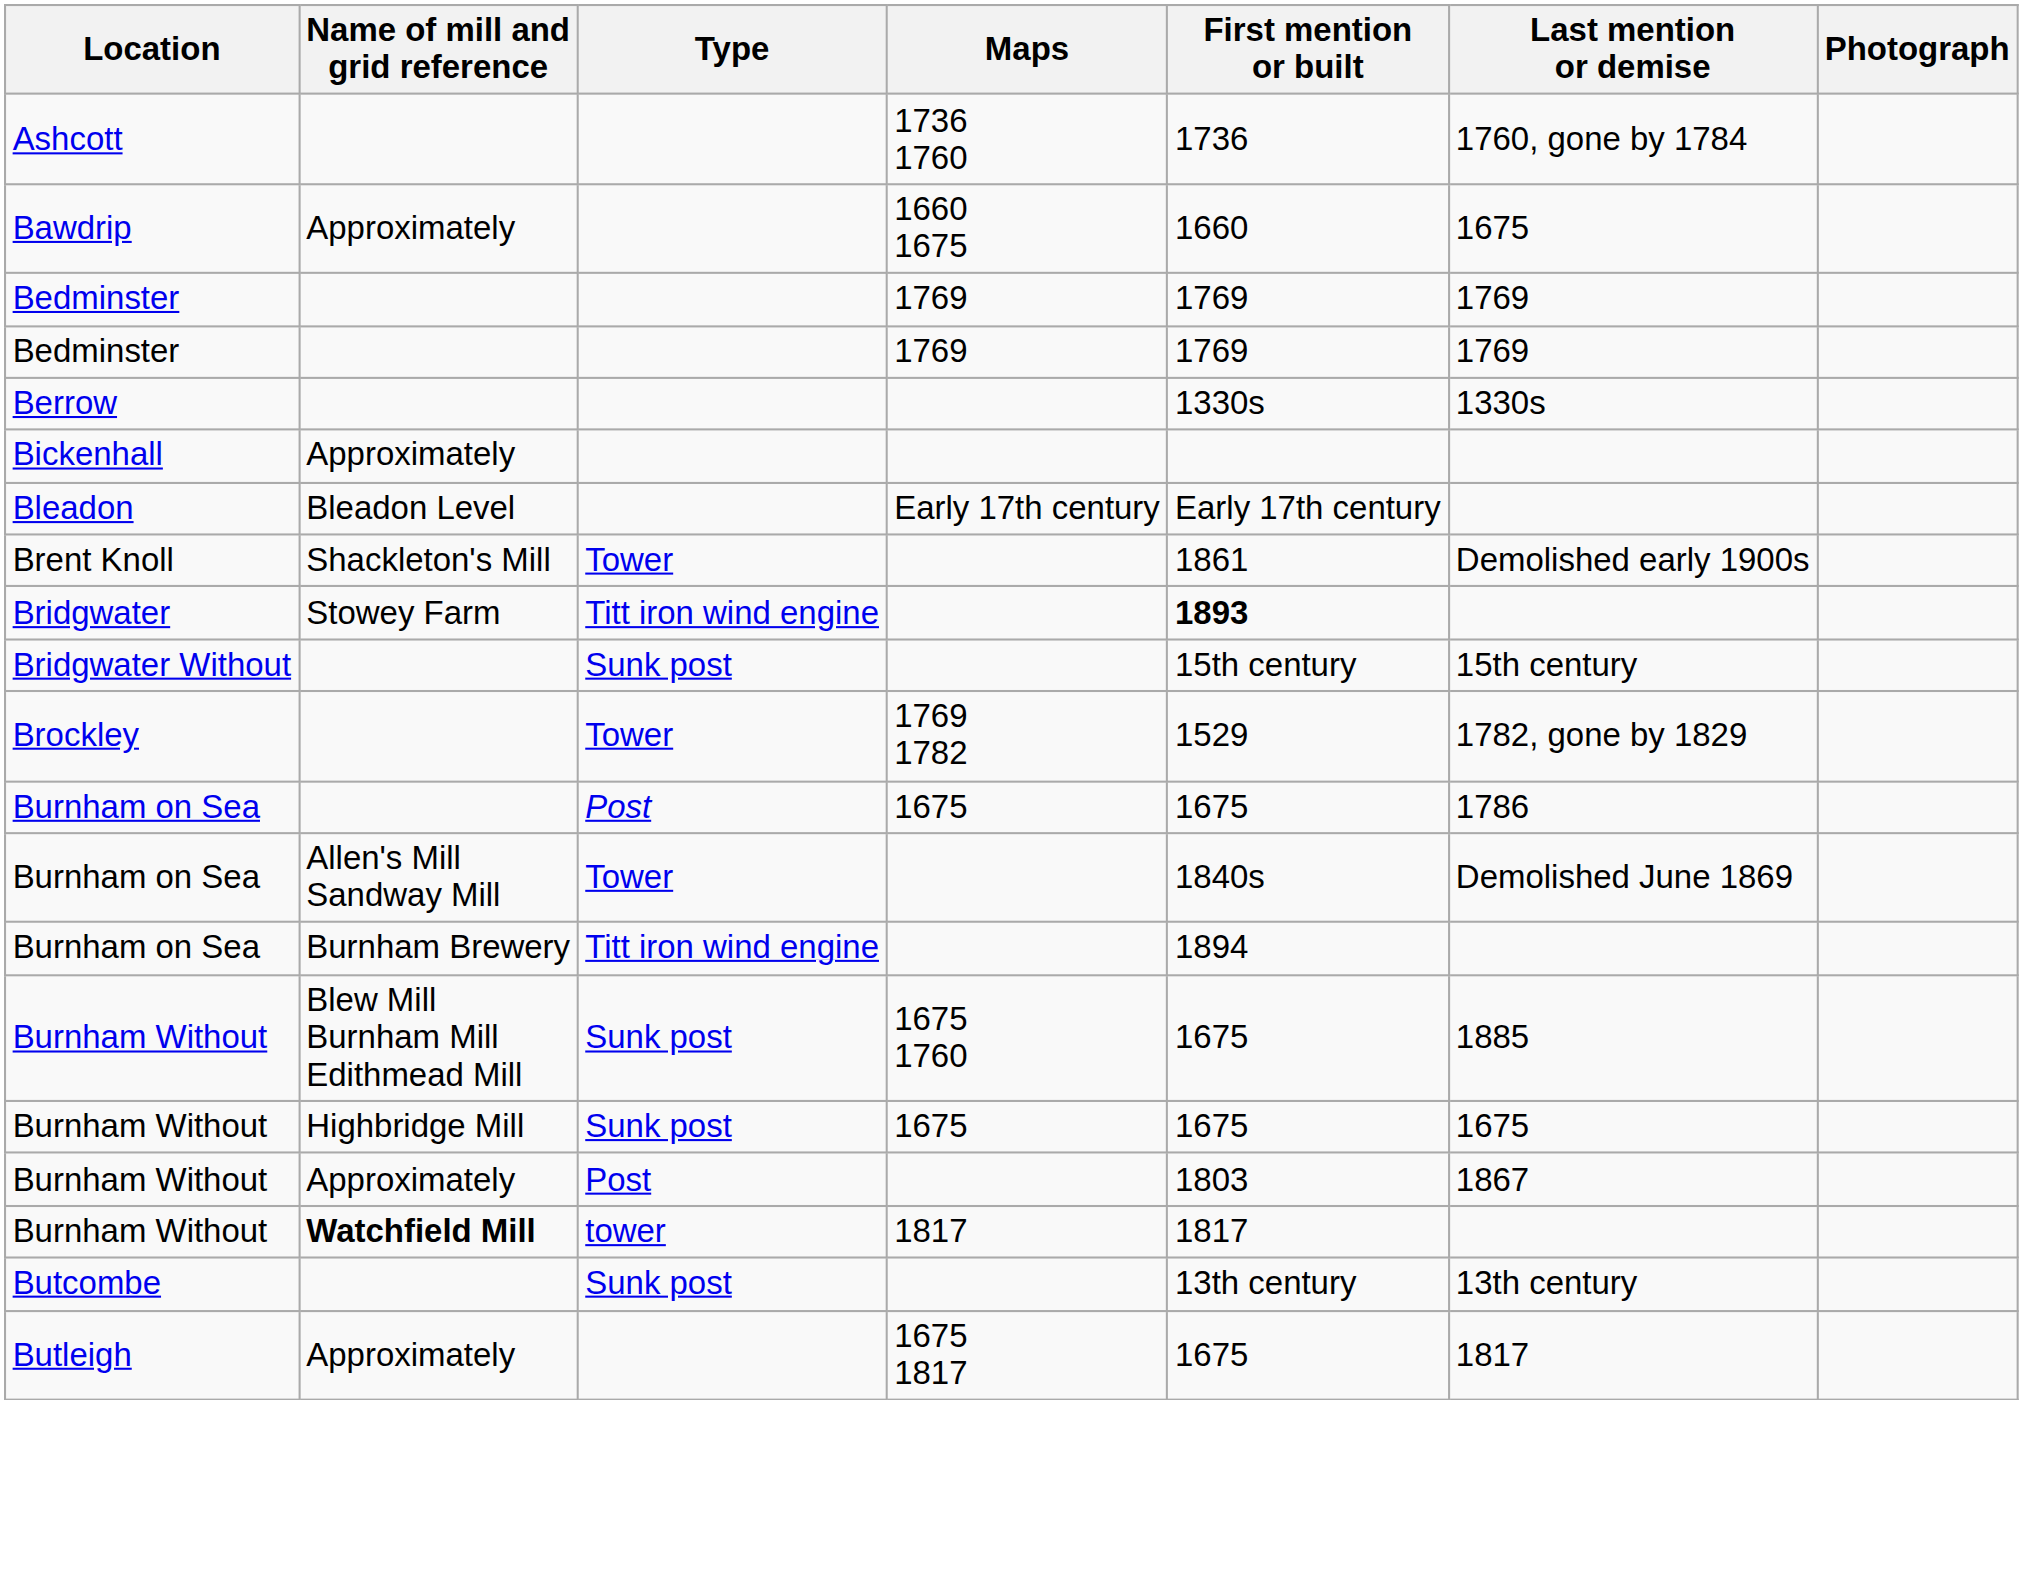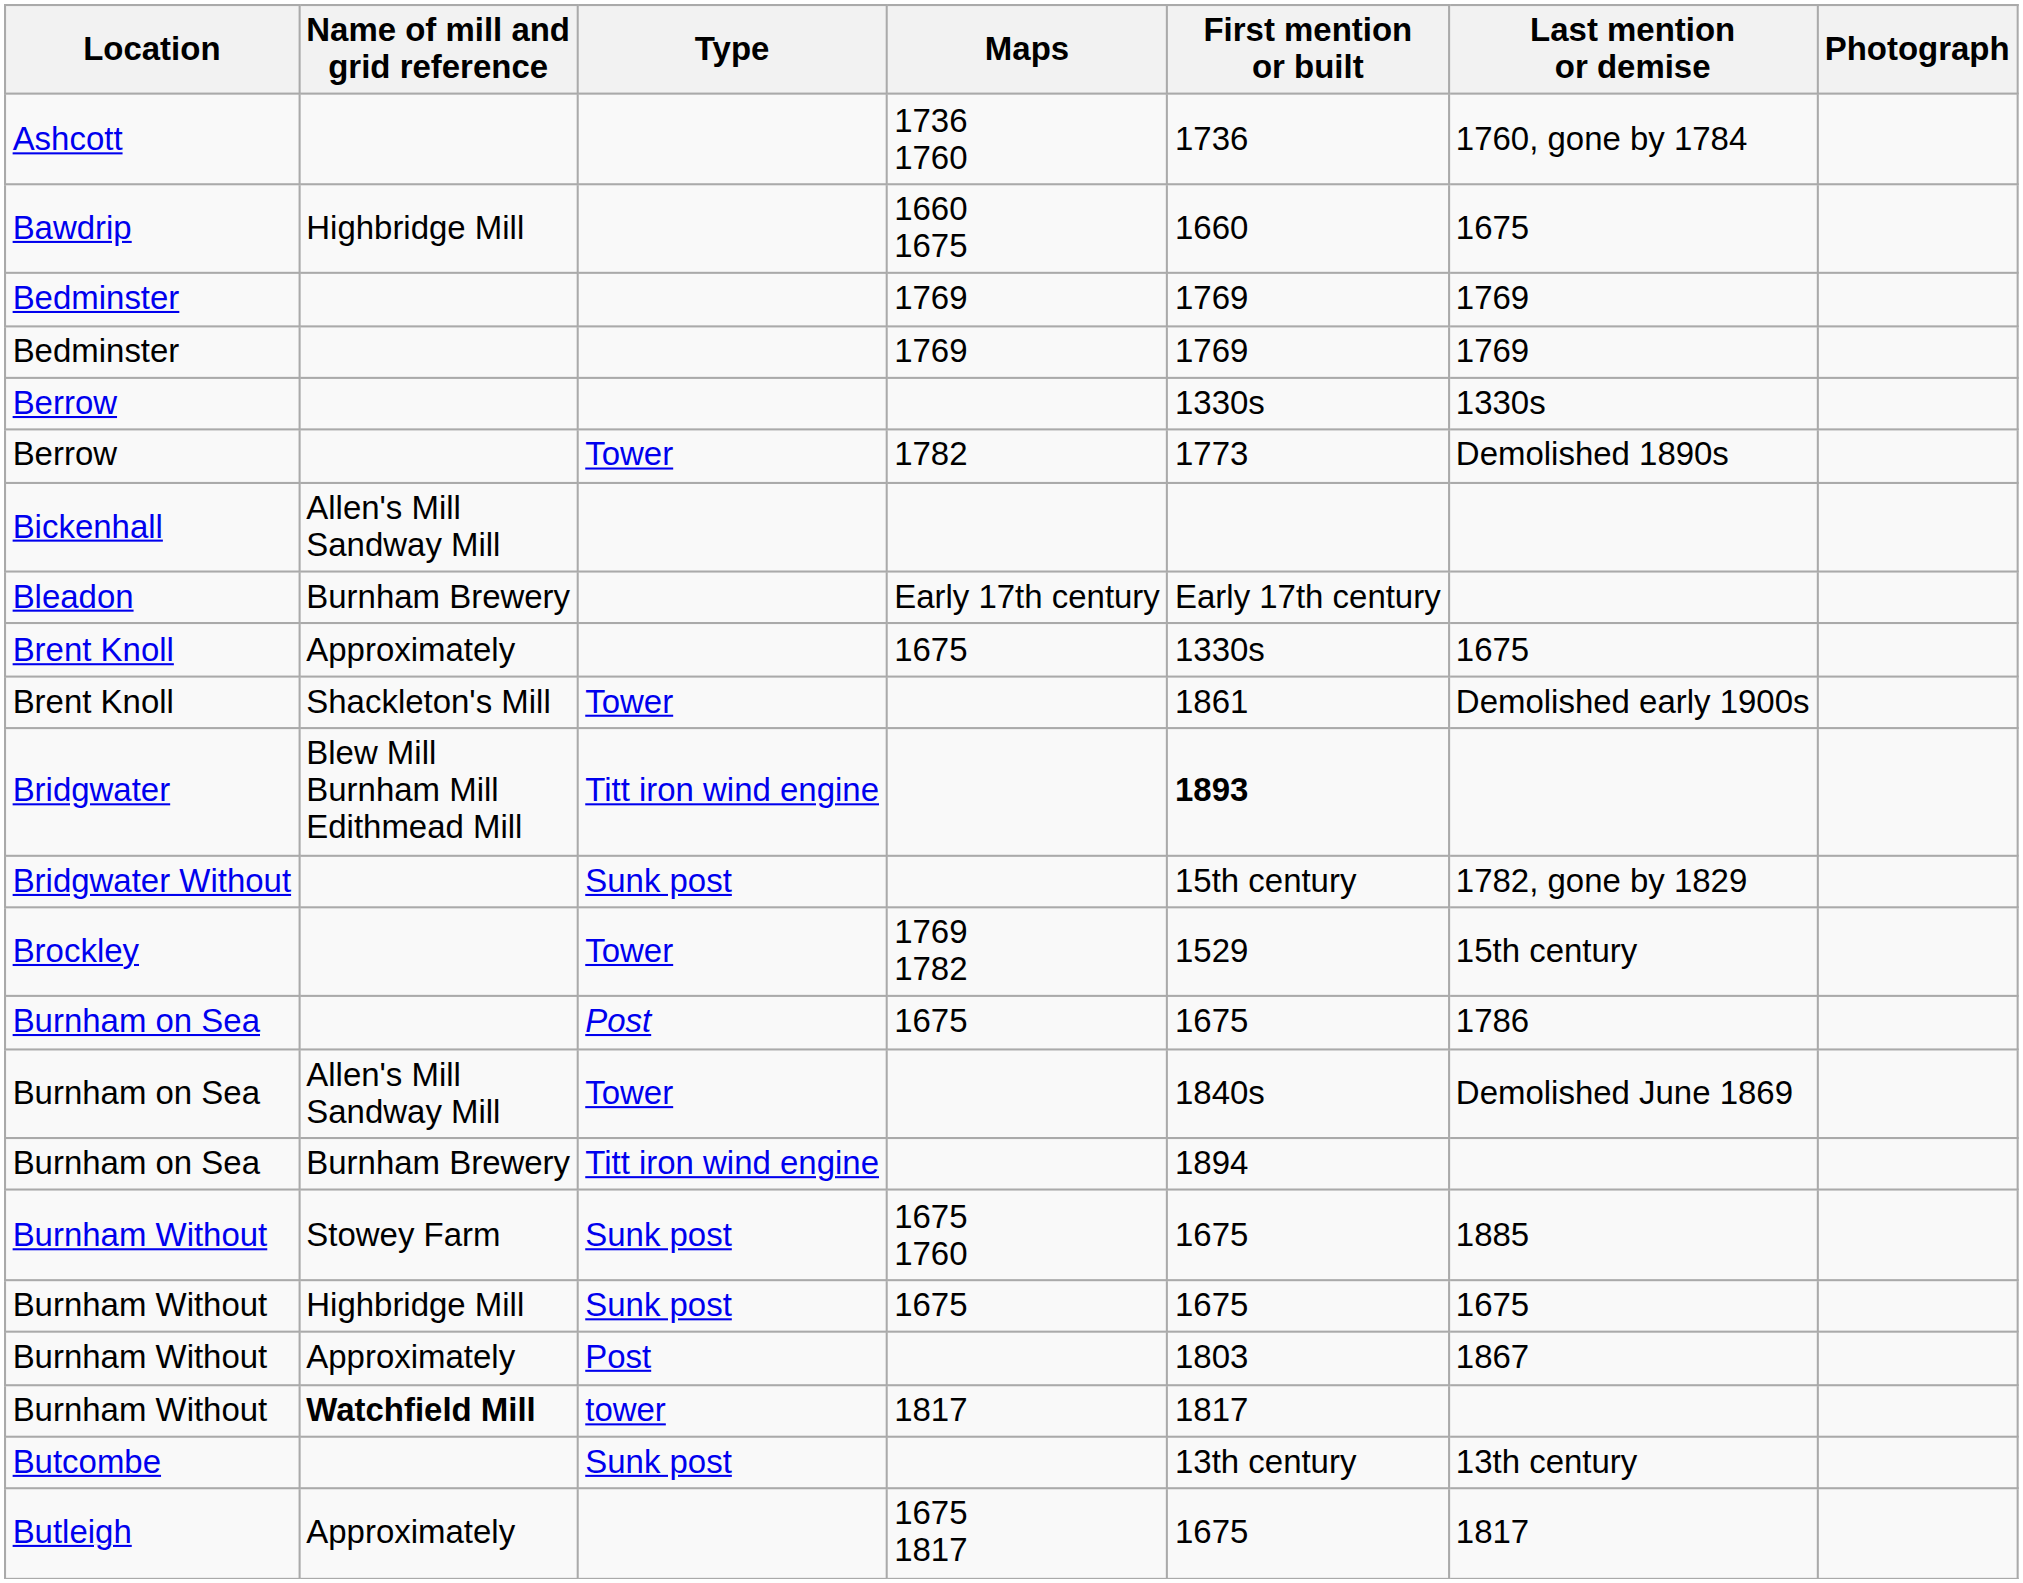Bawdrip | Name of mill and grid reference: Approximately -> Highbridge Mill
+ row: Berrow | Tower | 1782 | 1773 | Demolished 1890s
Bickenhall | Name of mill and grid reference: Approximately -> Allen's Mill Sandway Mill
Bleadon | Name of mill and grid reference: Bleadon Level -> Burnham Brewery
+ row: Brent Knoll | Approximately | 1675 | 1330s | 1675
Bridgwater | Name of mill and grid reference: Stowey Farm -> Blew Mill Burnham Mill Edithmead Mill
Bridgwater Without | Last mention or demise: 15th century -> 1782, gone by 1829
Brockley | Last mention or demise: 1782, gone by 1829 -> 15th century
Burnham Without / 1675 1760 | Name of mill and grid reference: Blew Mill Burnham Mill Edithmead Mill -> Stowey Farm
